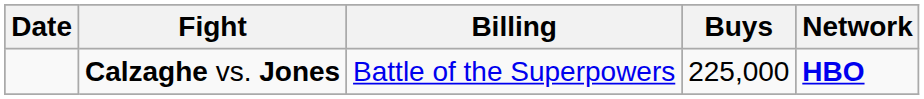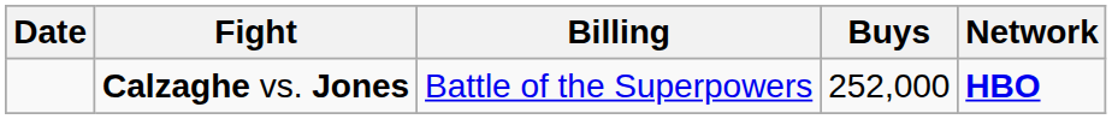Calzaghe vs. Jones | Buys: 225,000 -> 252,000
